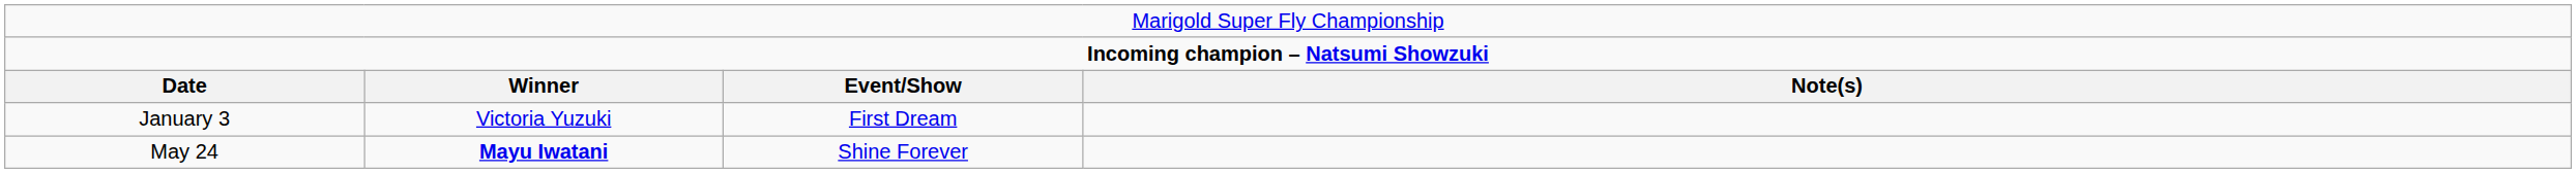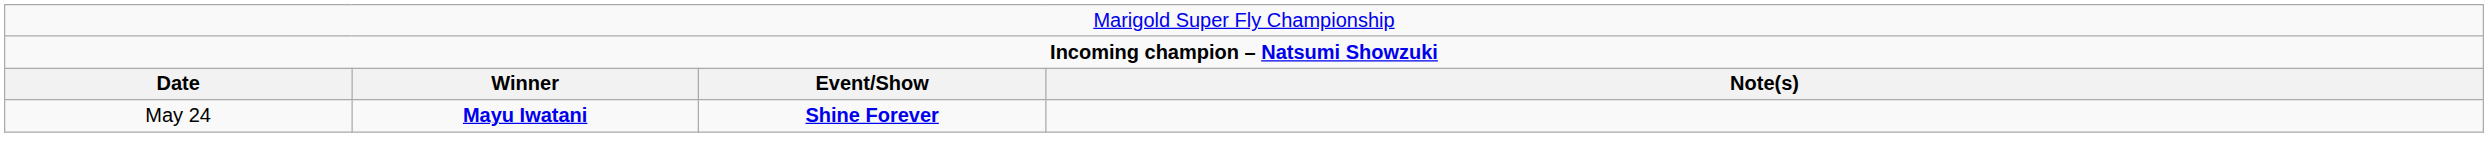- row: January 3 | Victoria Yuzuki | First Dream
May 24 | column 3: normal -> bold
